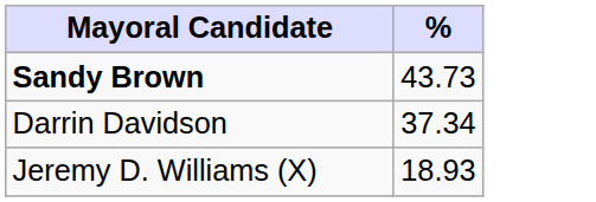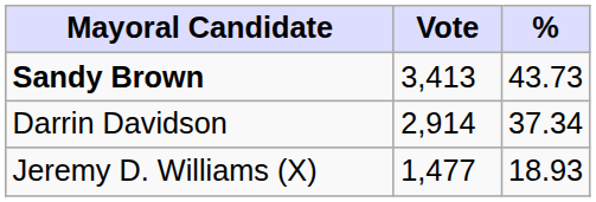+ column: Vote | 3,413 | 2,914 | 1,477
